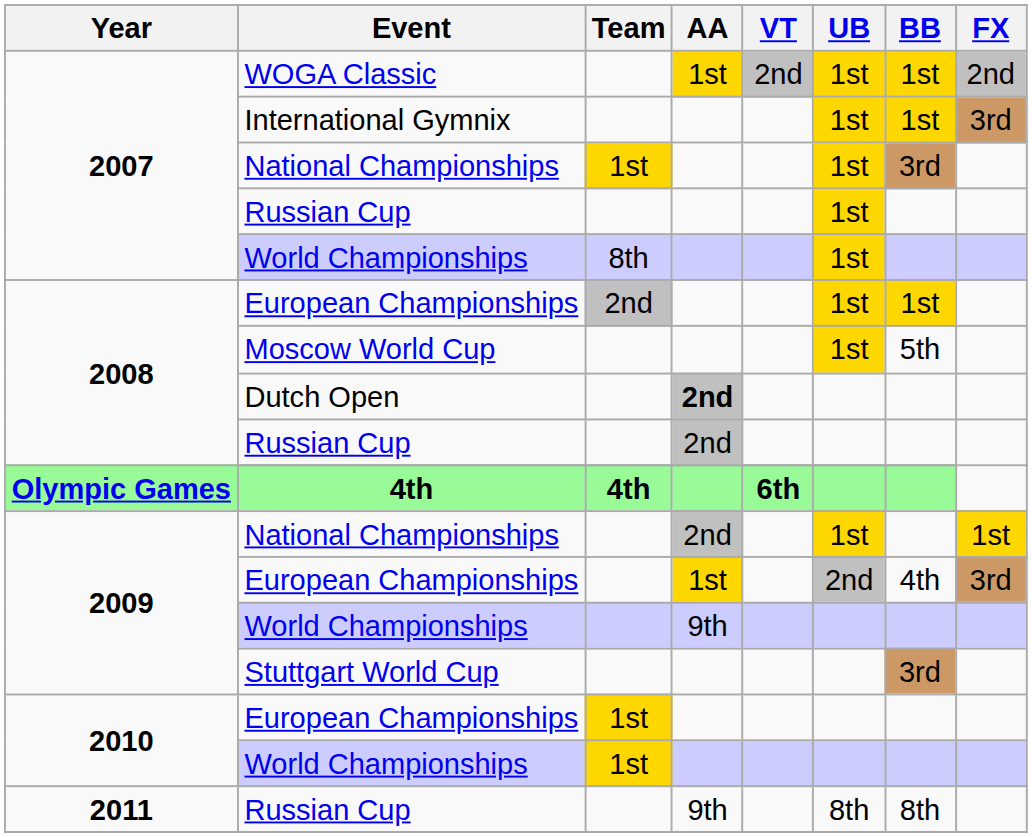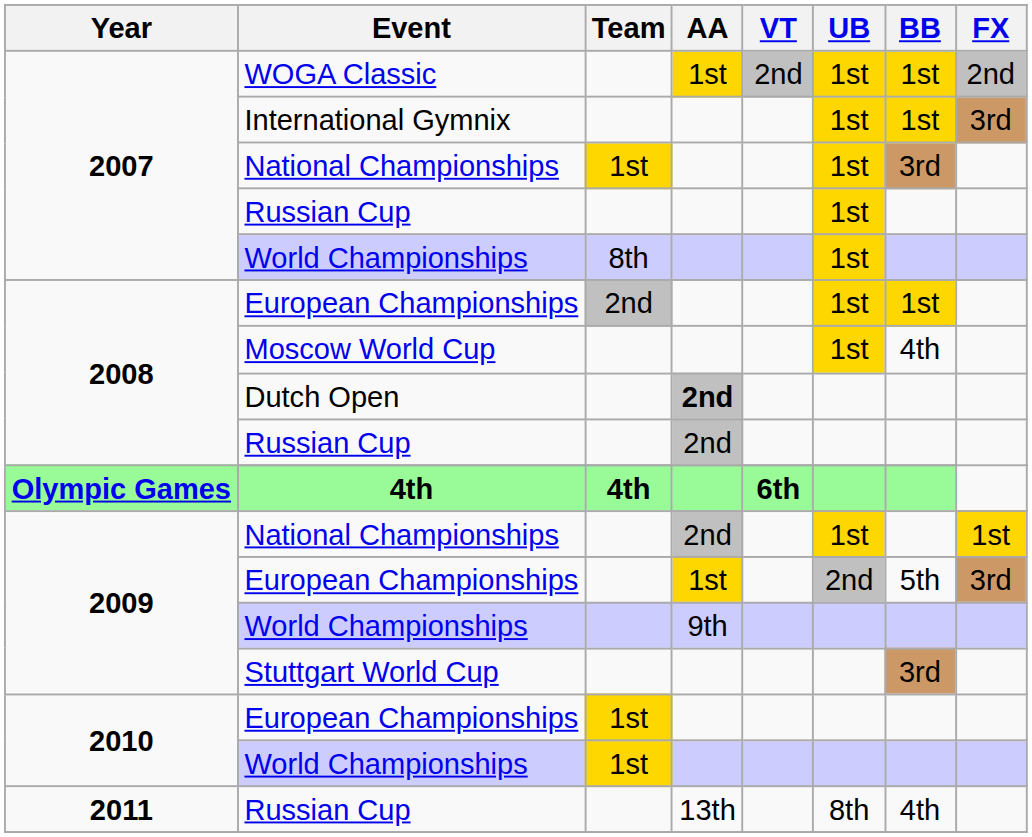Moscow World Cup | BB: 5th -> 4th
2009 / European Championships | BB: 4th -> 5th
2011 / Russian Cup | AA: 9th -> 13th
2011 / Russian Cup | BB: 8th -> 4th
